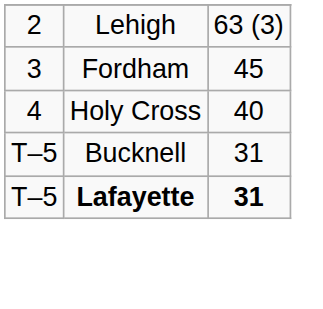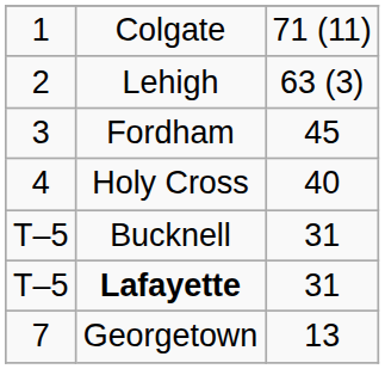+ row: 1 | Colgate | 71 (11)
Lafayette | column 3: bold -> normal
+ row: 7 | Georgetown | 13
